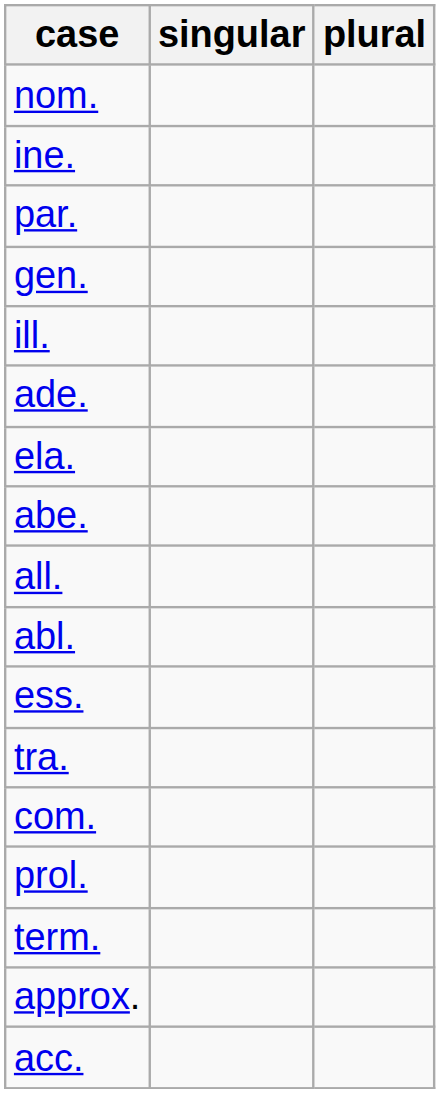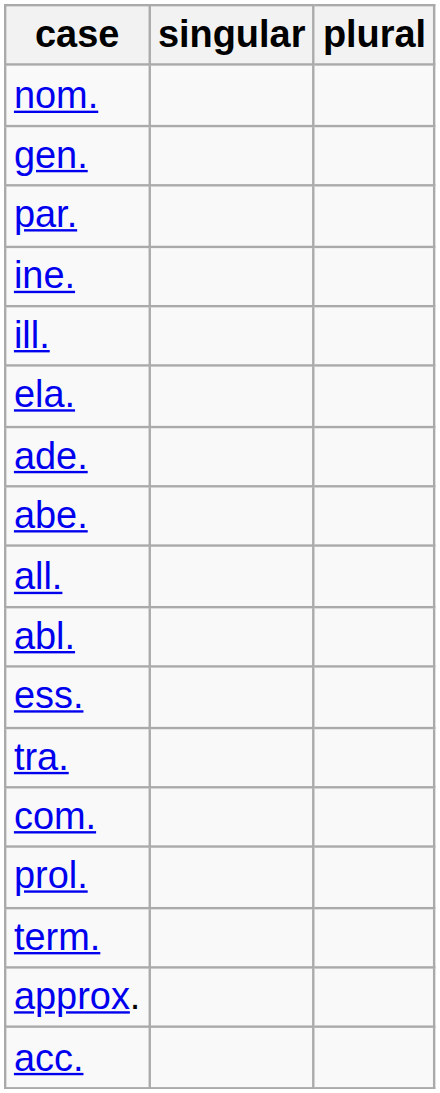rows swapped: gen. <-> ine.
rows swapped: ela. <-> ade.
